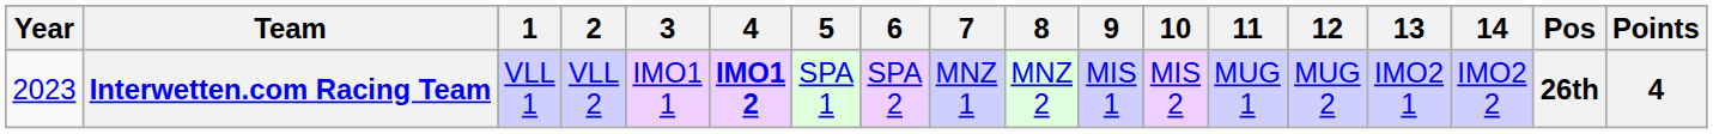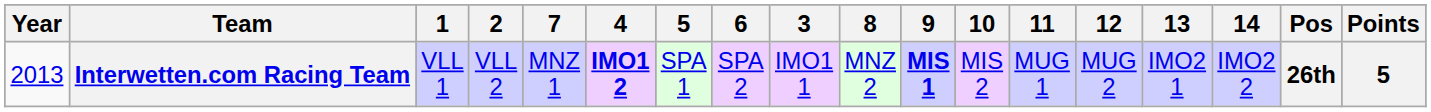columns swapped: 3 <-> 7
Interwetten.com Racing Team | Year: 2023 -> 2013
Interwetten.com Racing Team | 9: normal -> bold
Interwetten.com Racing Team | Points: 4 -> 5
